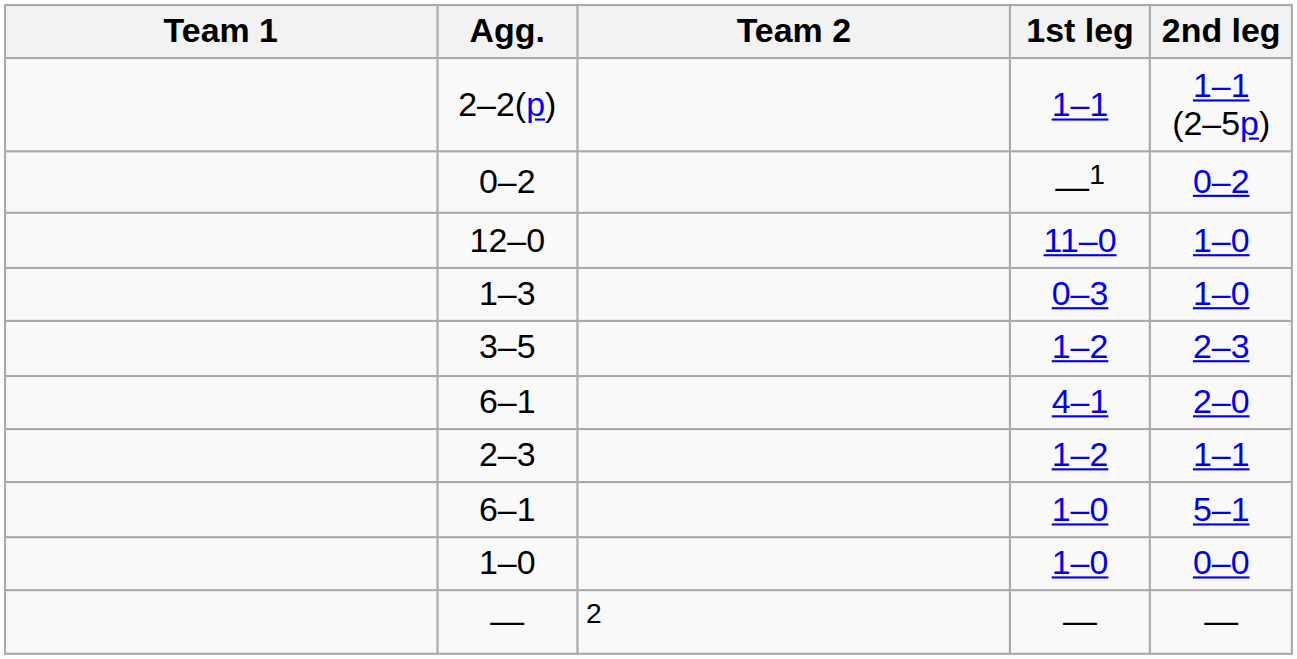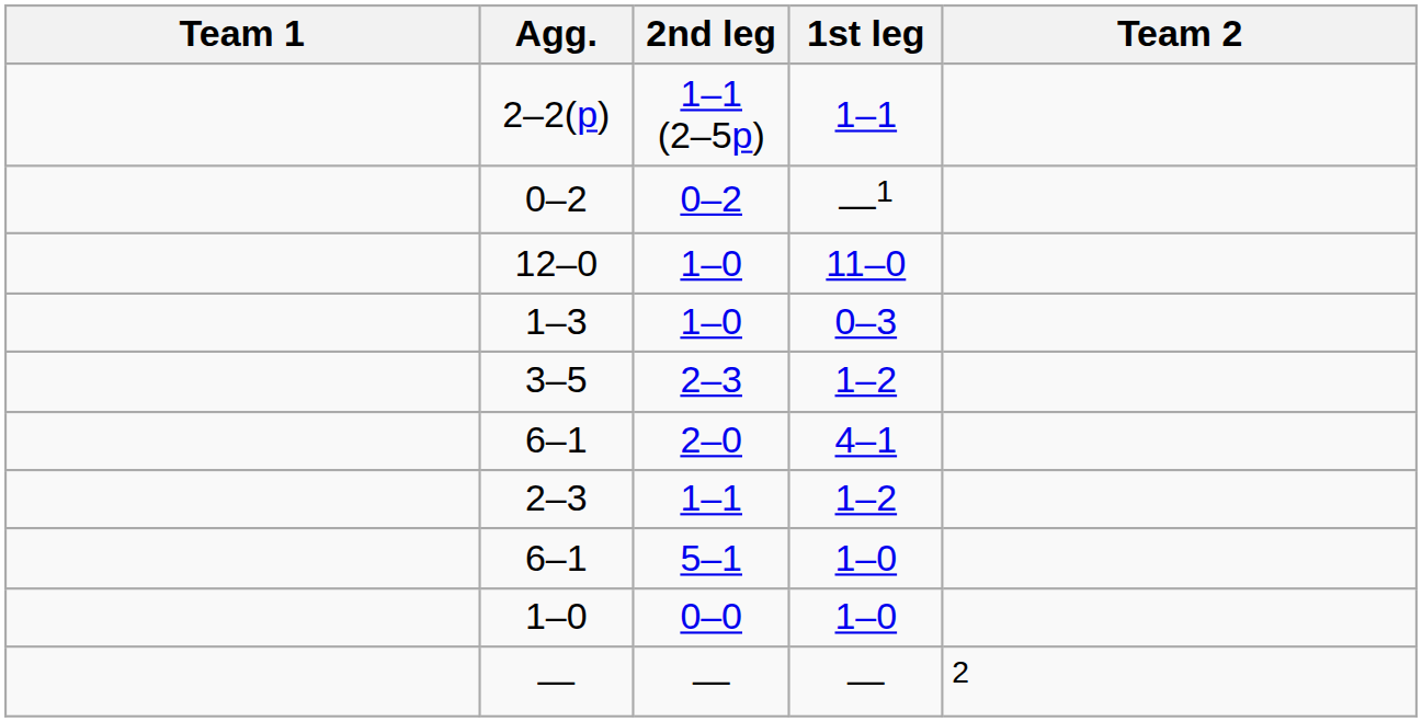columns swapped: Team 2 <-> 2nd leg
